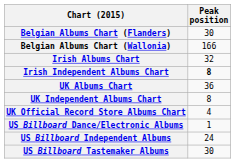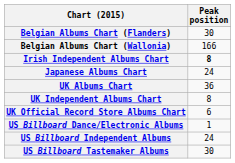- row: Irish Albums Chart | 32
+ row: Japanese Albums Chart | 24
UK Official Record Store Albums Chart | Peak position: 4 -> 6
